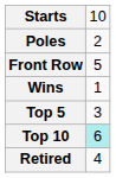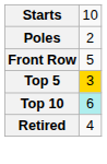- row: Wins | 1
Top 5 | column 2: no background -> gold background
